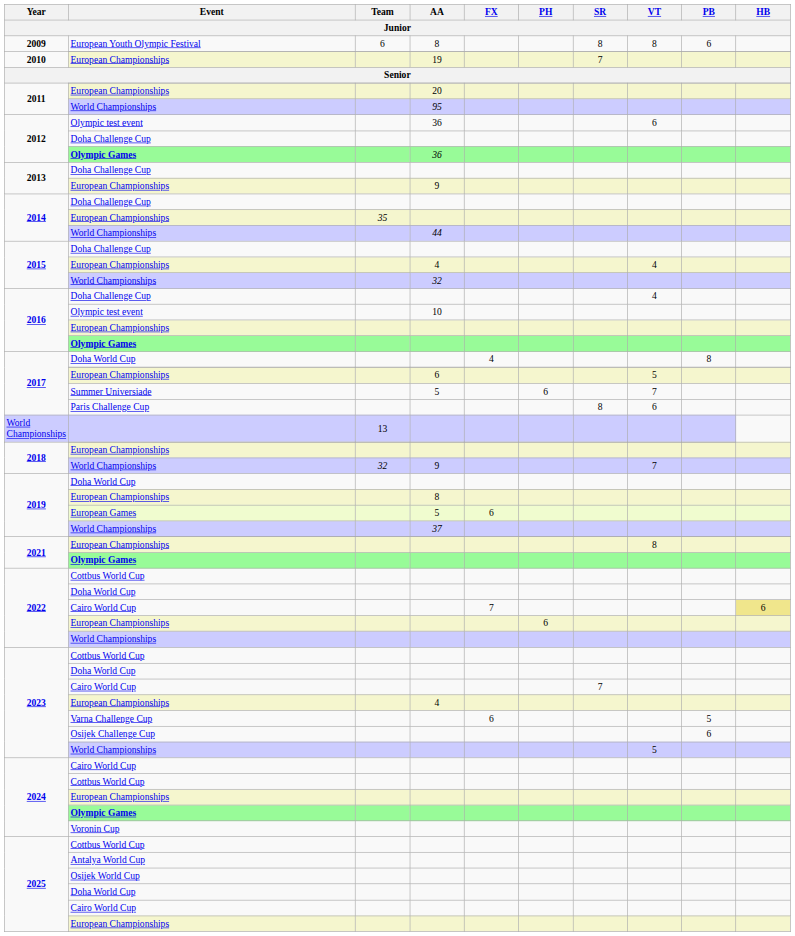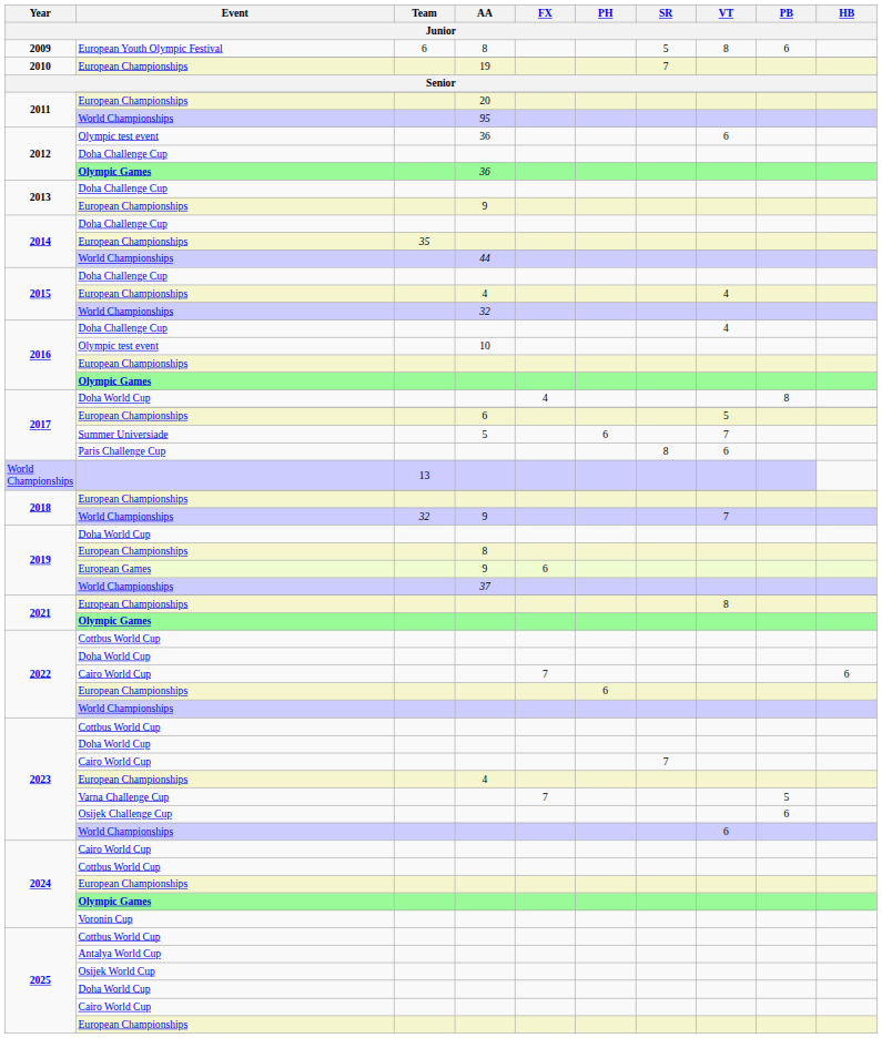European Youth Olympic Festival | SR: 8 -> 5
European Games | AA: 5 -> 9
2022 / Cairo World Cup | HB: khaki background -> no background
Varna Challenge Cup | FX: 6 -> 7
2023 / World Championships | VT: 5 -> 6
